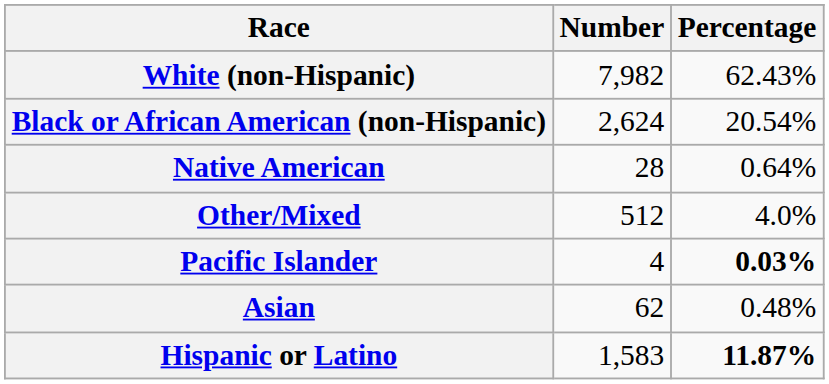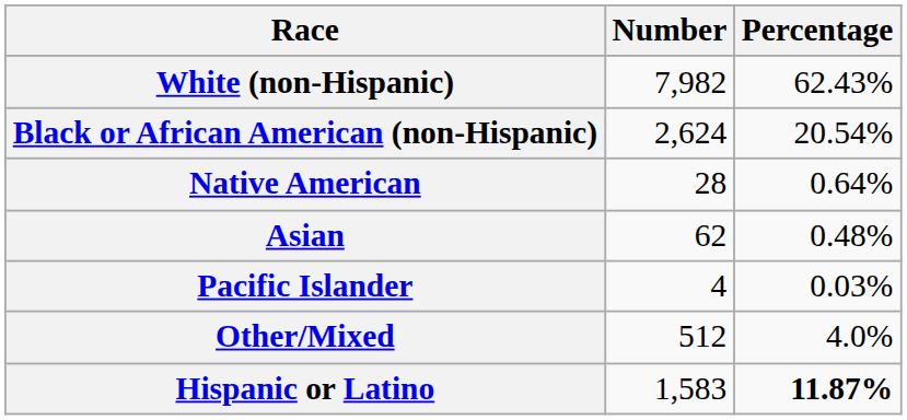rows swapped: Asian <-> Other/Mixed
Pacific Islander | Percentage: bold -> normal
